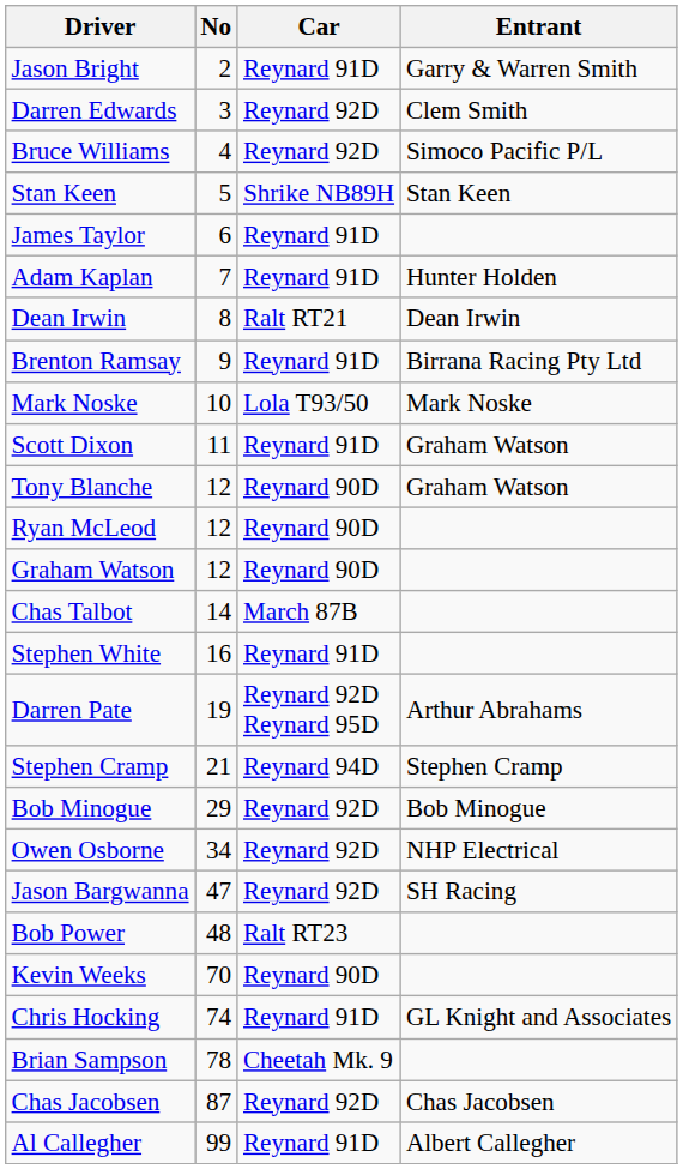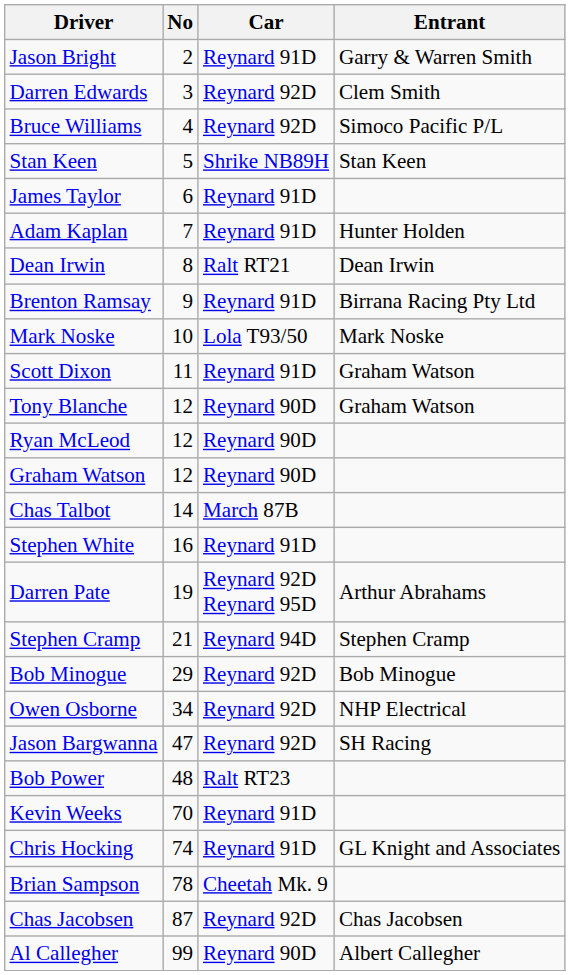Kevin Weeks | Car: Reynard 90D -> Reynard 91D
Al Callegher | Car: Reynard 91D -> Reynard 90D
